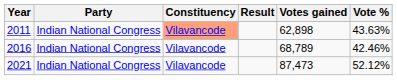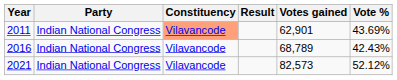2011 | Votes gained: 62,898 -> 62,901
2011 | Vote %: 43.63% -> 43.69%
2016 | Vote %: 42.46% -> 42.43%
2021 | Votes gained: 87,473 -> 82,573
